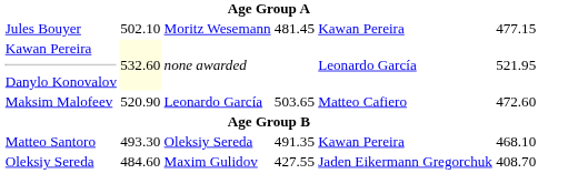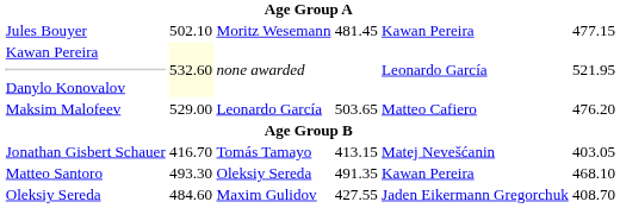Maksim Malofeev | column 3: 520.90 -> 529.00
Maksim Malofeev | column 7: 472.60 -> 476.20
+ row: Jonathan Gisbert Schauer | 416.70 | Tomás Tamayo | 413.15 | Matej Nevešćanin | 403.05
